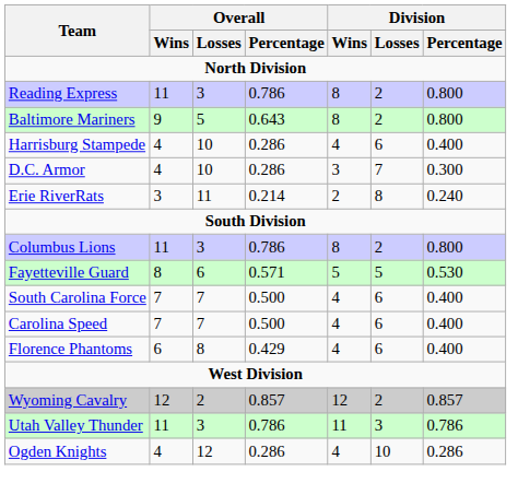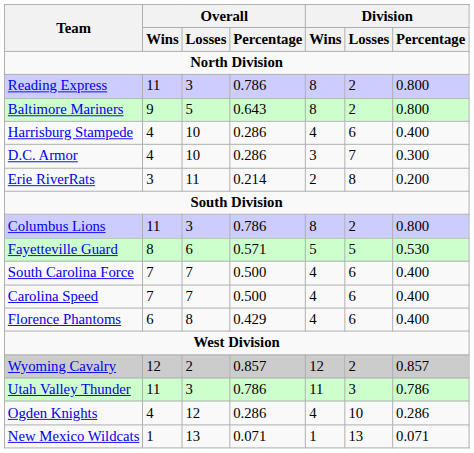Erie RiverRats | Division / Percentage: 0.240 -> 0.200
+ row: New Mexico Wildcats | 1 | 13 | 0.071 | 1 | 13 | 0.071
